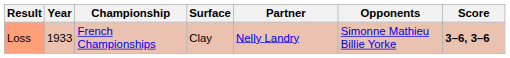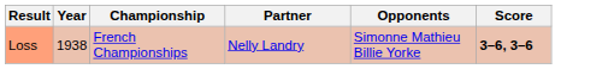- column: Surface | Clay
Loss | Year: 1933 -> 1938
